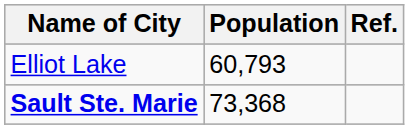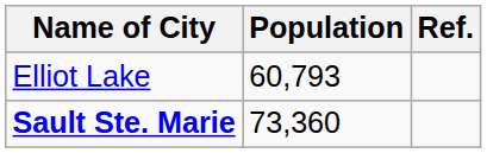Sault Ste. Marie | Population: 73,368 -> 73,360
